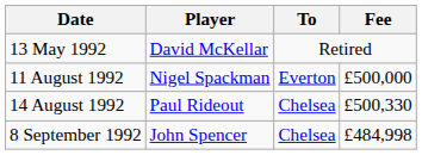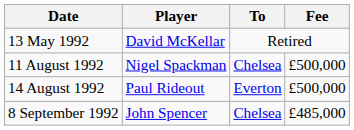11 August 1992 | To: Everton -> Chelsea
14 August 1992 | To: Chelsea -> Everton
14 August 1992 | Fee: £500,330 -> £500,000
8 September 1992 | Fee: £484,998 -> £485,000
